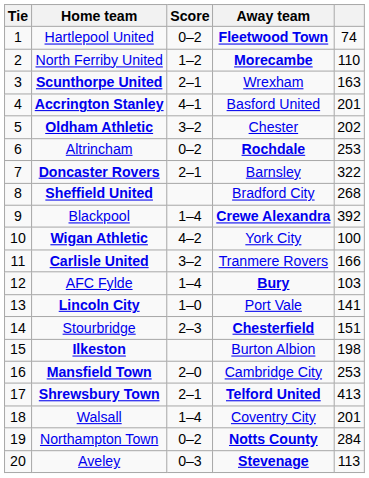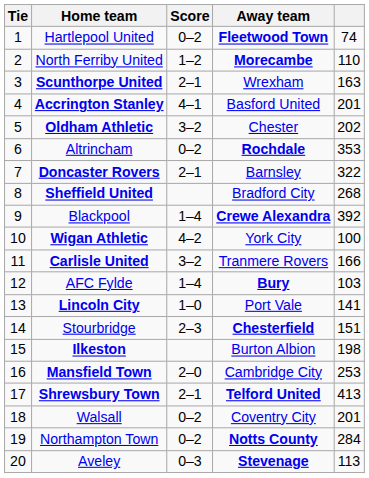Altrincham | column 5: 253 -> 353
Walsall | Score: 1–4 -> 0–2
